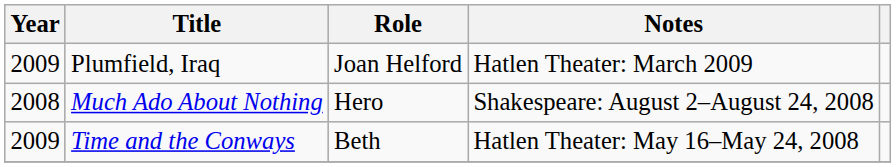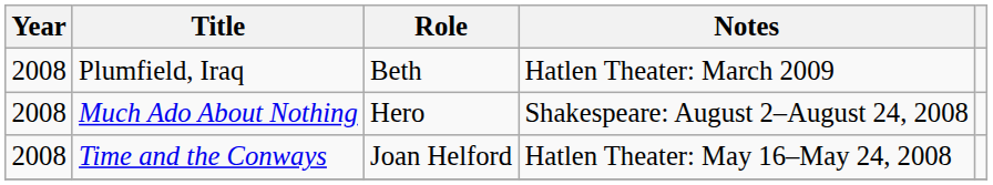Plumfield, Iraq | Year: 2009 -> 2008
Plumfield, Iraq | Role: Joan Helford -> Beth
Time and the Conways | Year: 2009 -> 2008
Time and the Conways | Role: Beth -> Joan Helford
